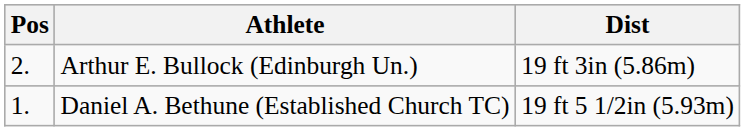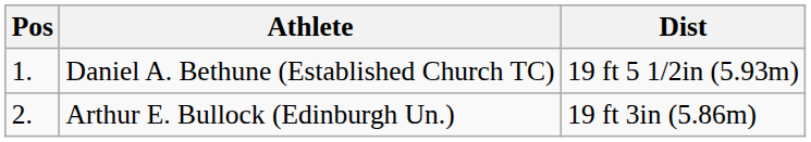rows swapped: Daniel A. Bethune (Established Church TC) <-> Arthur E. Bullock (Edinburgh Un.)
